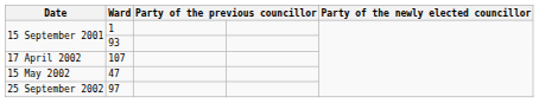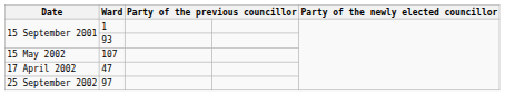107 | Date: 17 April 2002 -> 15 May 2002
47 | Date: 15 May 2002 -> 17 April 2002
